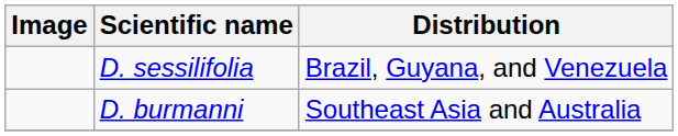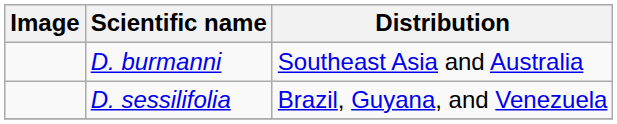rows swapped: D. burmanni <-> D. sessilifolia
